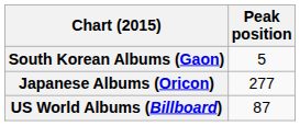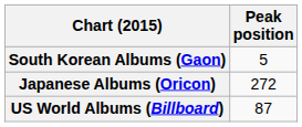Japanese Albums (Oricon) | Peak position: 277 -> 272
